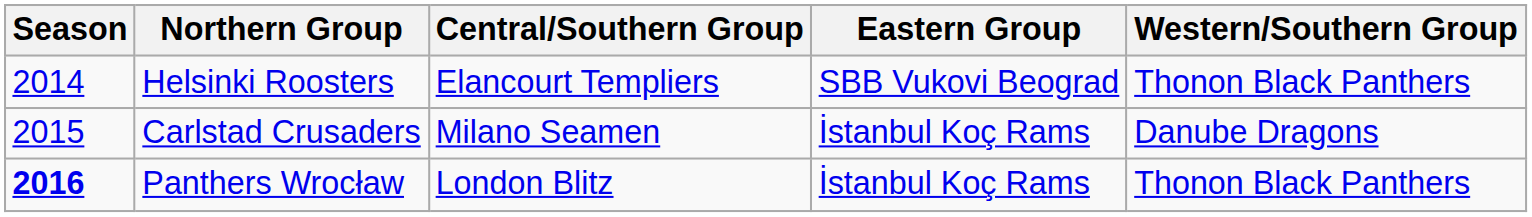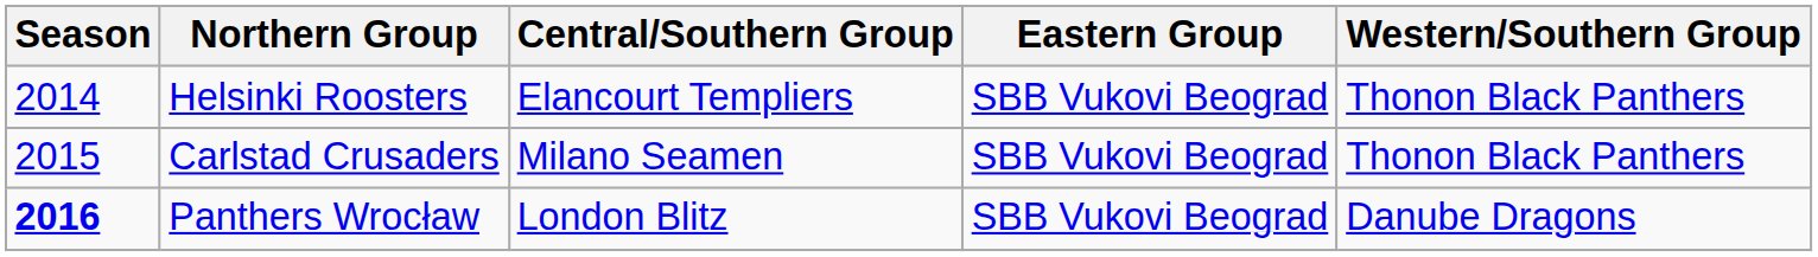Carlstad Crusaders | Eastern Group: İstanbul Koç Rams -> SBB Vukovi Beograd
Carlstad Crusaders | Western/Southern Group: Danube Dragons -> Thonon Black Panthers
Panthers Wrocław | Eastern Group: İstanbul Koç Rams -> SBB Vukovi Beograd
Panthers Wrocław | Western/Southern Group: Thonon Black Panthers -> Danube Dragons
